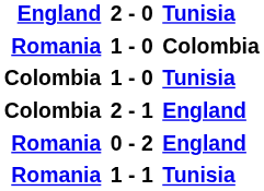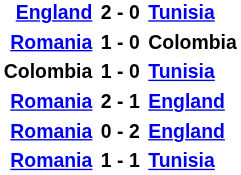2 - 1 | England: Colombia -> Romania
